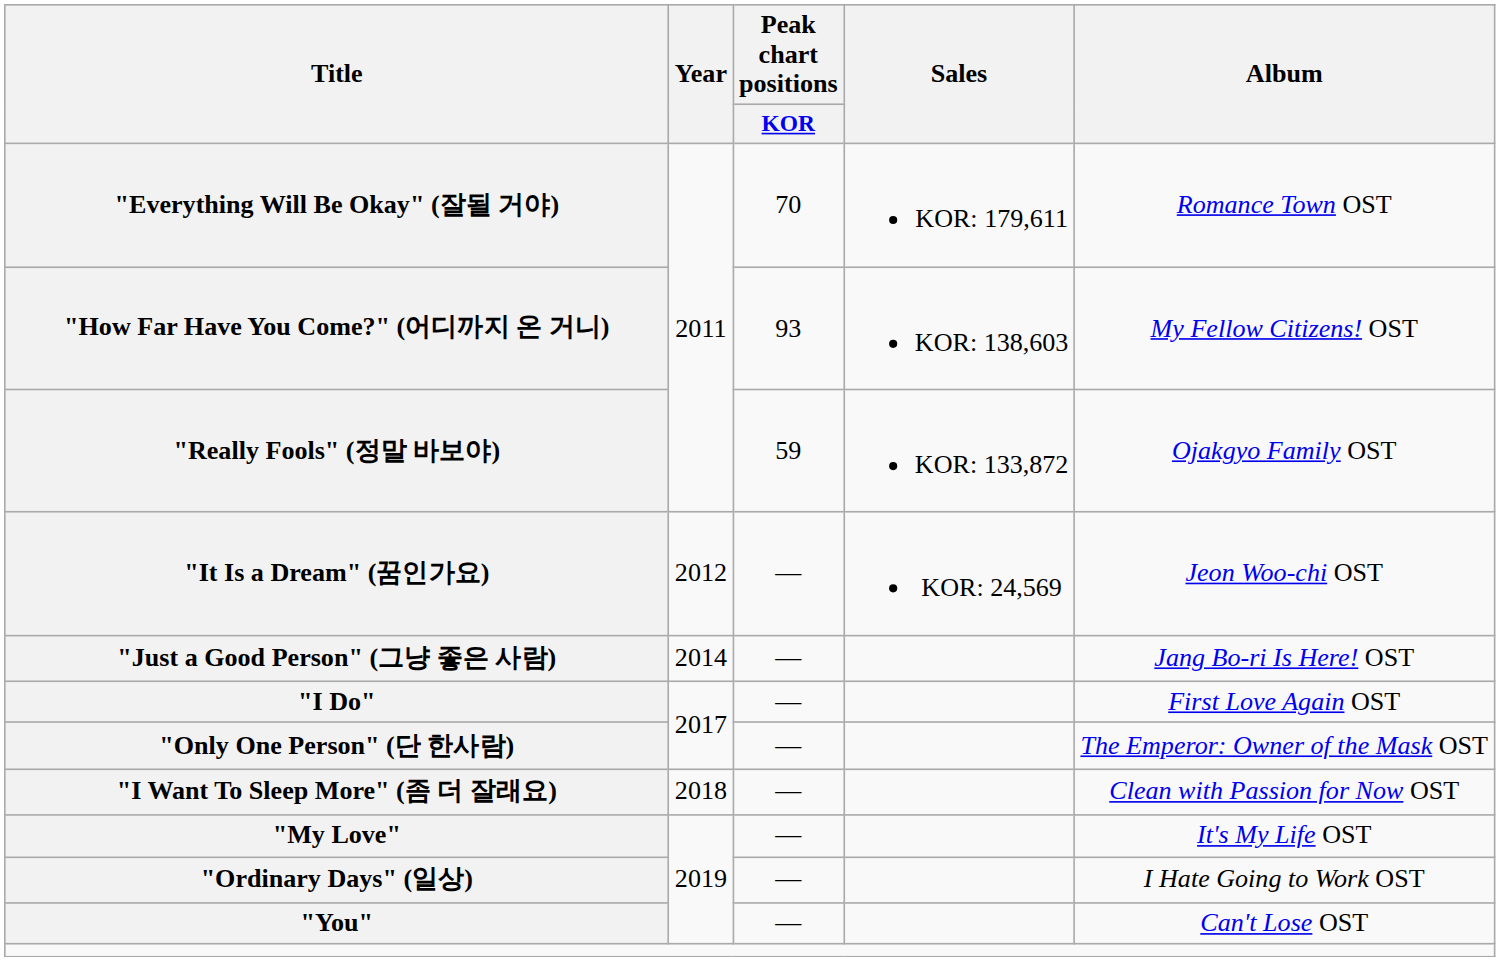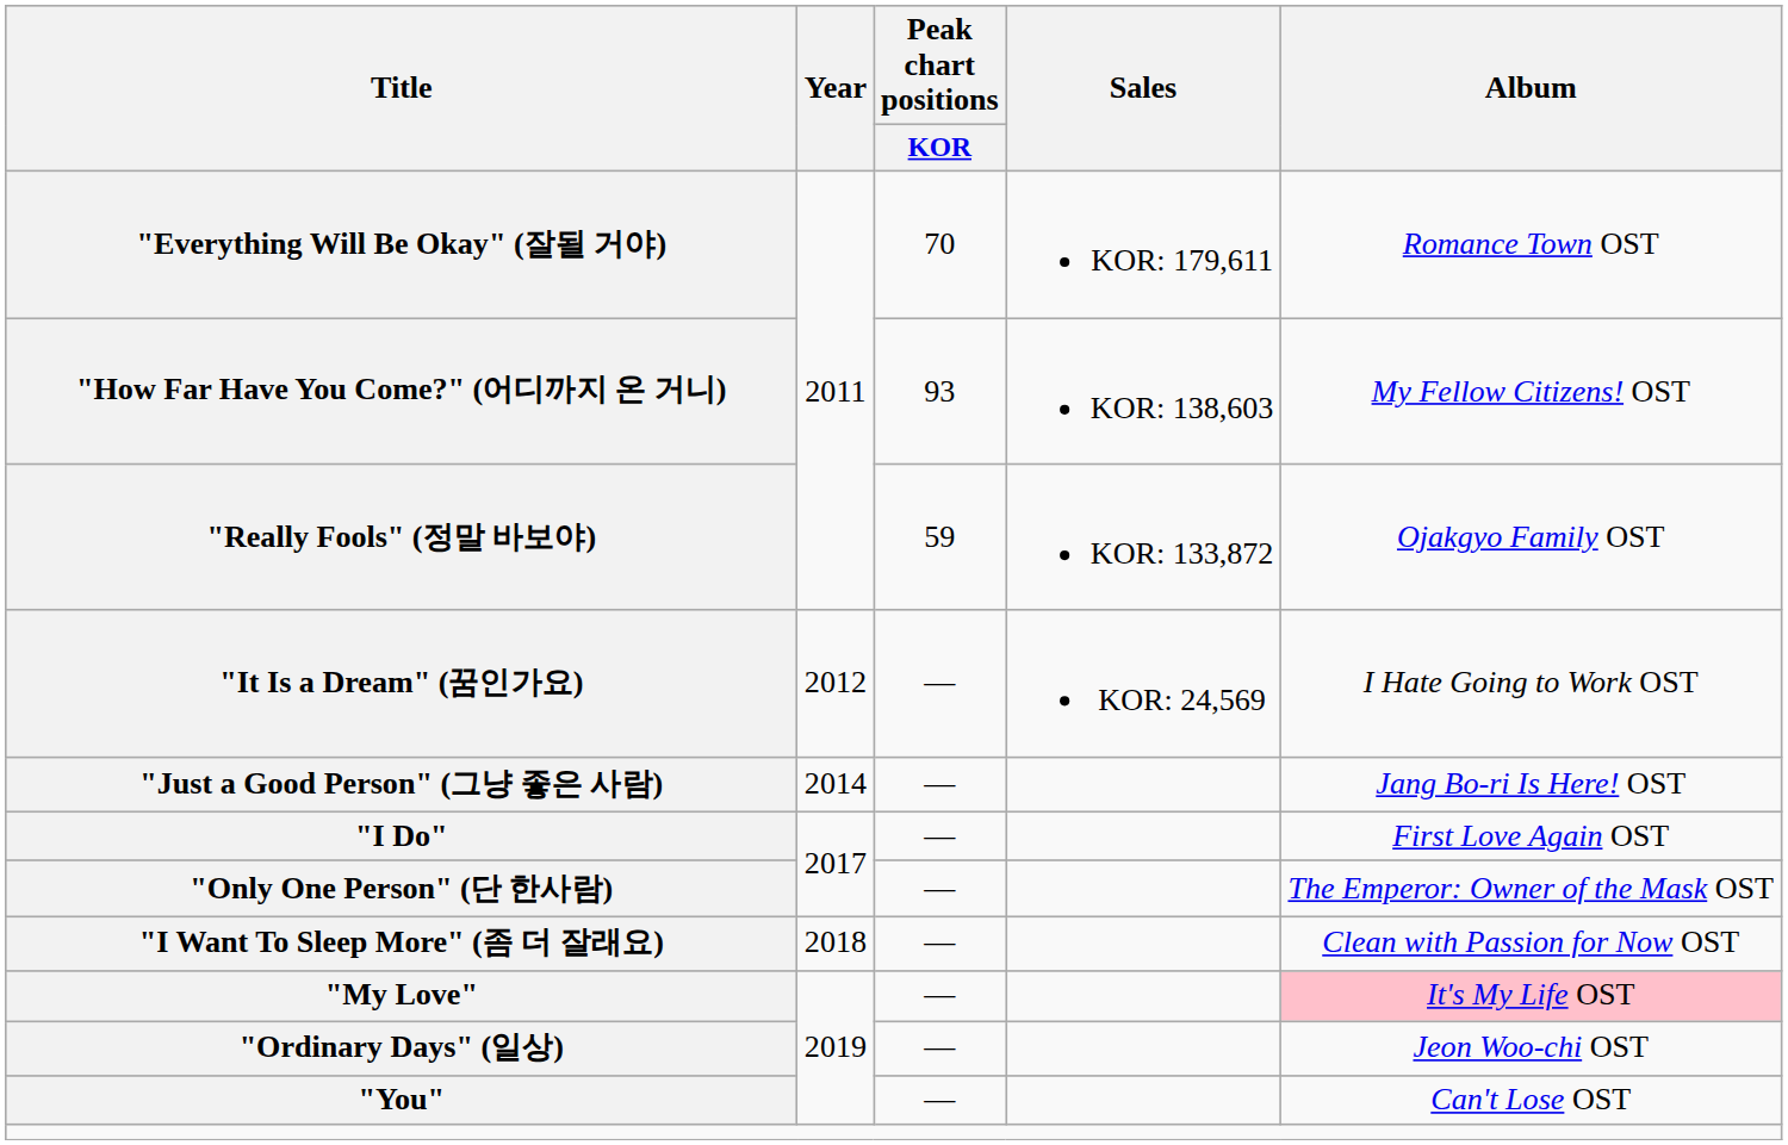"It Is a Dream" (꿈인가요) | Album: Jeon Woo-chi OST -> I Hate Going to Work OST
"My Love" | Album: no background -> pink background
"Ordinary Days" (일상) | Album: I Hate Going to Work OST -> Jeon Woo-chi OST
